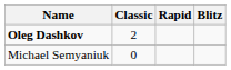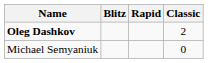columns swapped: Classic <-> Blitz
